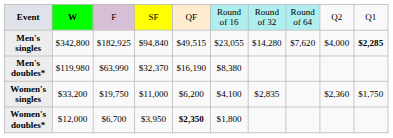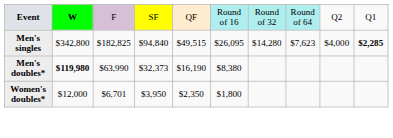Men's singles | column 3: $182,925 -> $182,825
Men's singles | column 6: $23,055 -> $26,095
Men's singles | column 8: $7,620 -> $7,623
Men's doubles* | column 2: normal -> bold
Men's doubles* | column 4: $32,370 -> $32,373
- row: Women's singles | $33,200 | $19,750 | $11,000 | $6,200 | $4,100 | $2,835 | $2,360 | $1,750
Women's doubles* | column 3: $6,700 -> $6,701
Women's doubles* | column 5: bold -> normal
